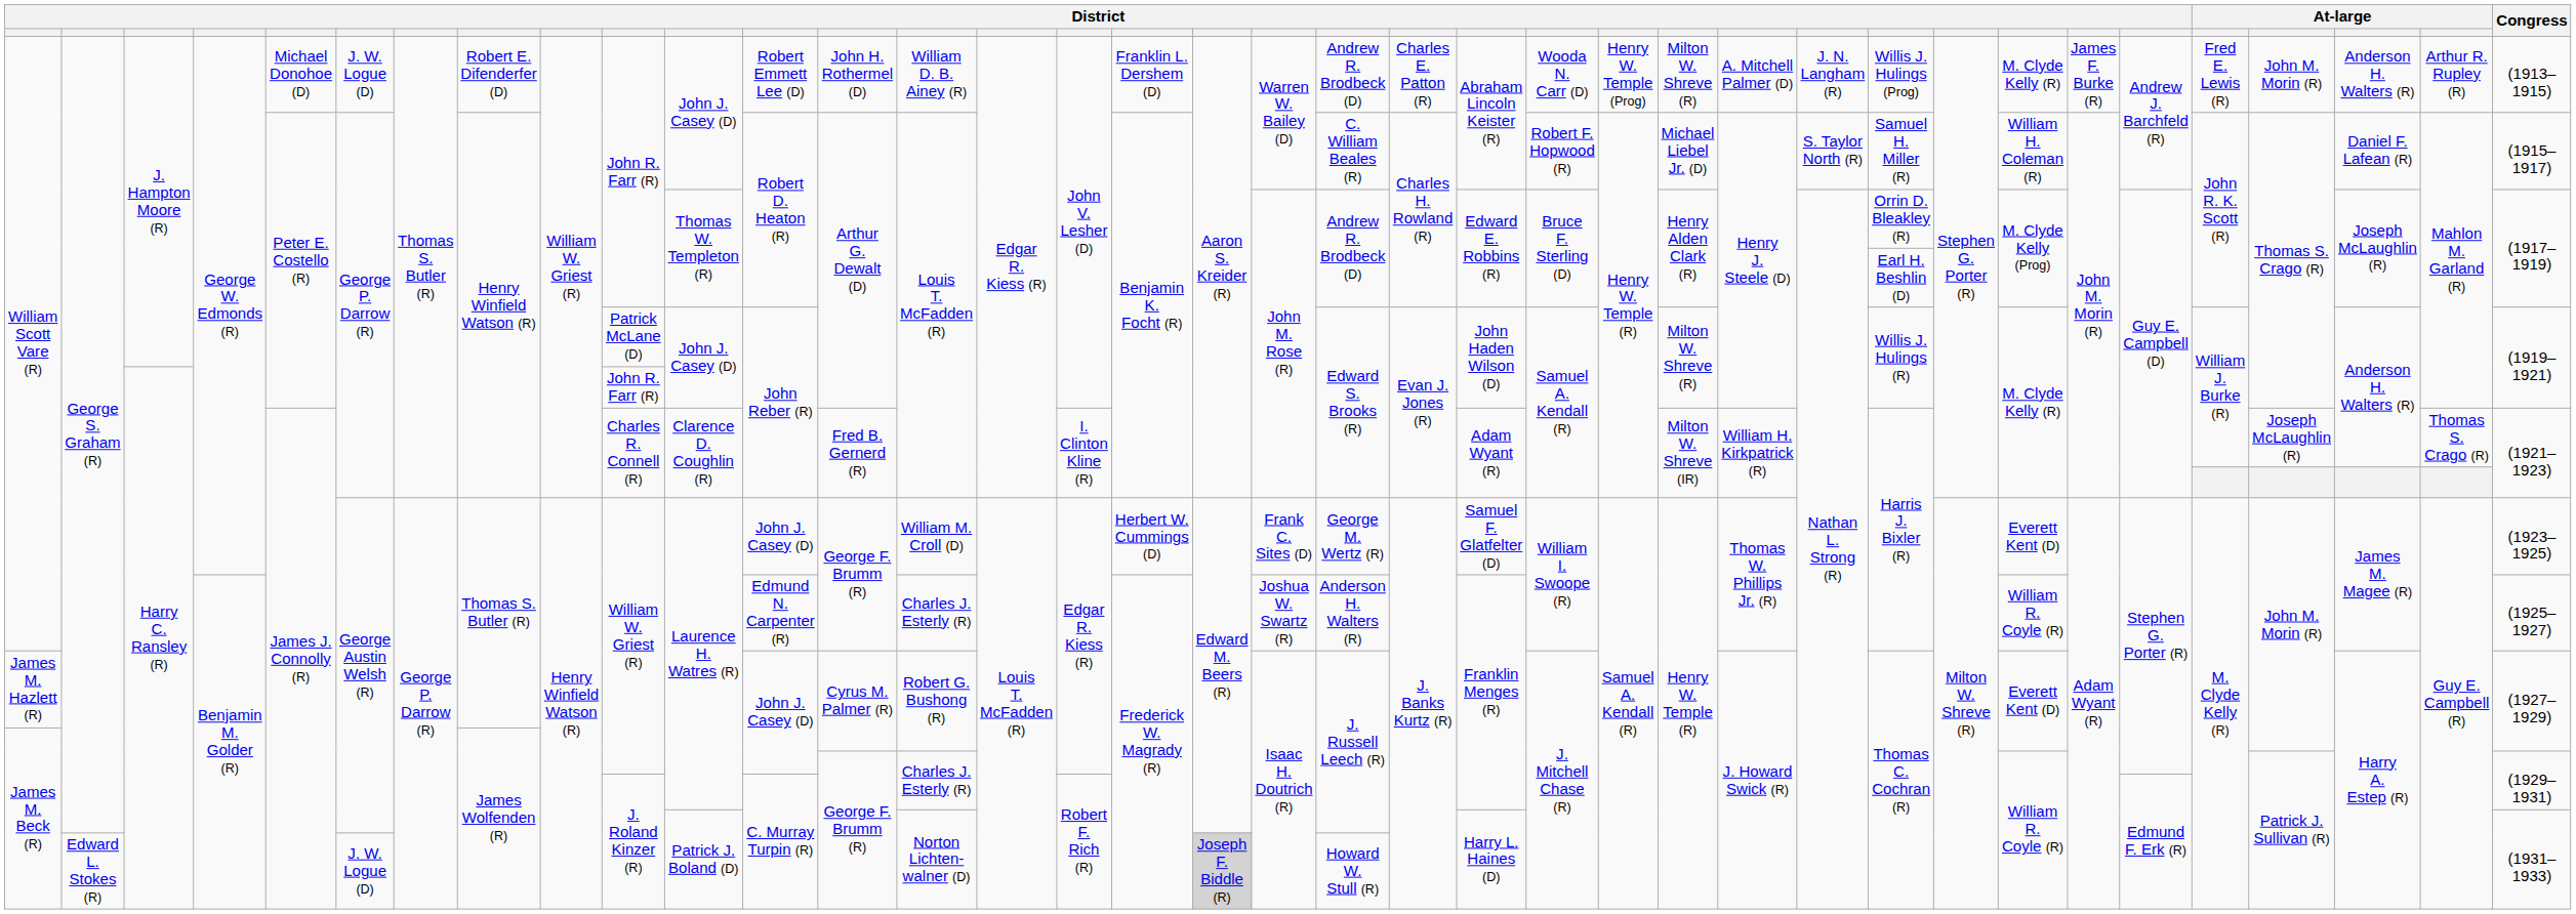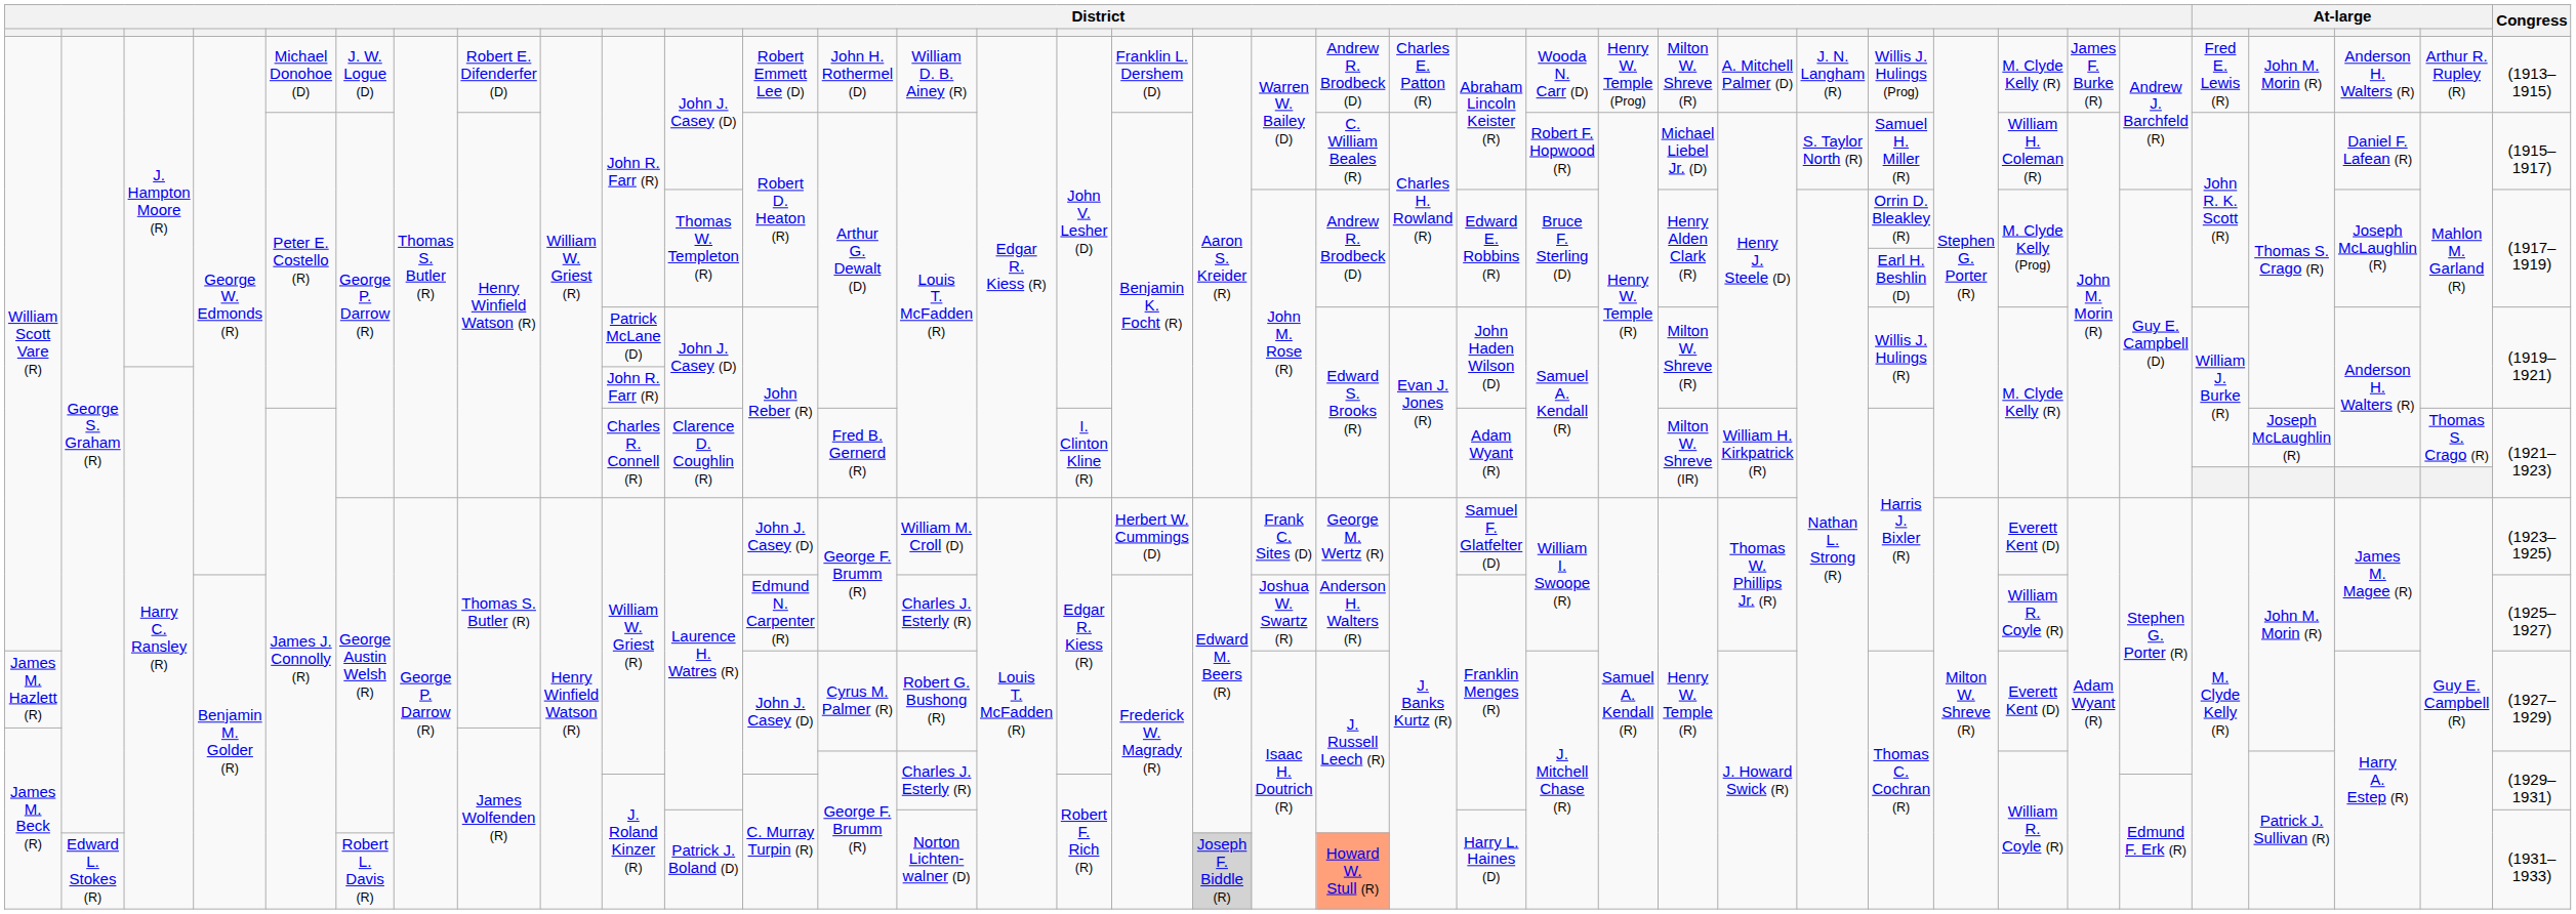James M. Beck (R) / Edward L. Stokes (R) | column 6: J. W. Logue (D) -> Robert L. Davis (R)
James M. Beck (R) / Edward L. Stokes (R) | column 20: no background -> lightsalmon background
